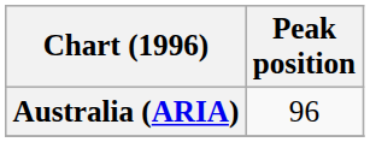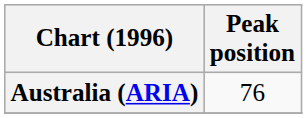Australia (ARIA) | Peak position: 96 -> 76
